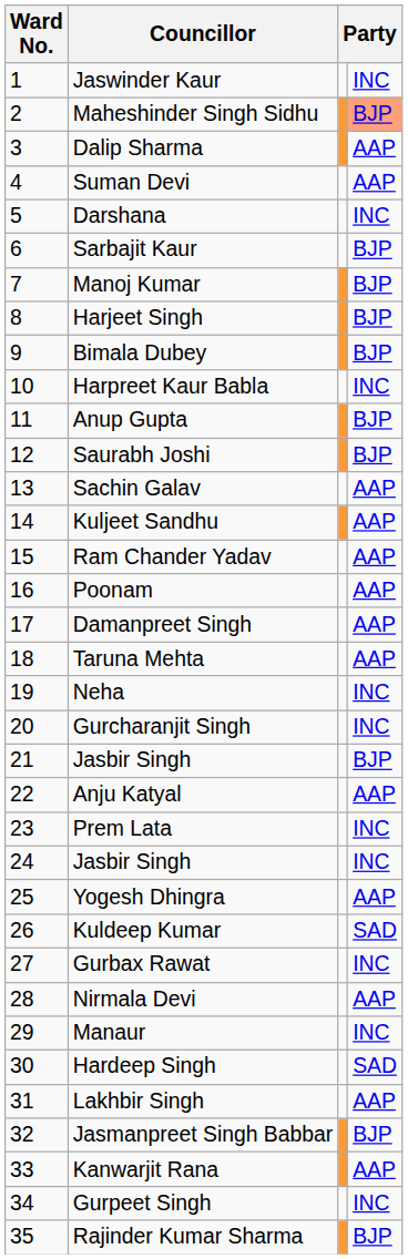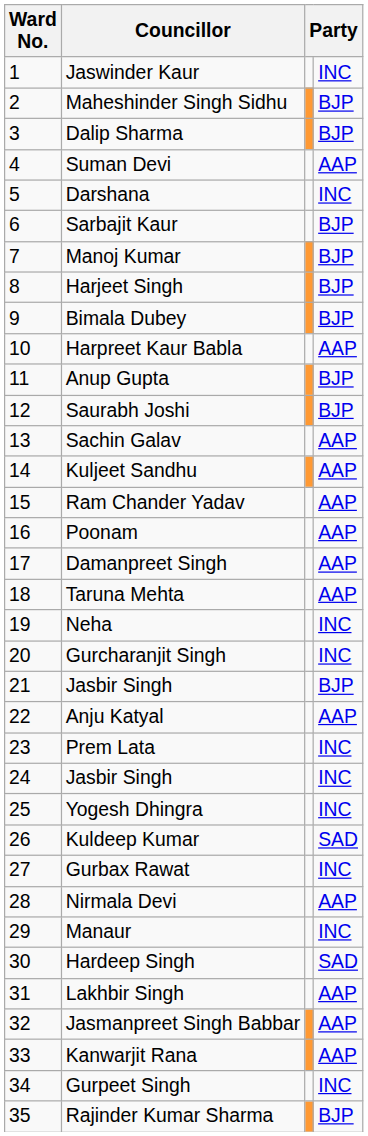Maheshinder Singh Sidhu | column 4: lightsalmon background -> no background
Dalip Sharma | column 4: AAP -> BJP
Harpreet Kaur Babla | column 4: INC -> AAP
Yogesh Dhingra | column 4: AAP -> INC
Jasmanpreet Singh Babbar | column 4: BJP -> AAP
